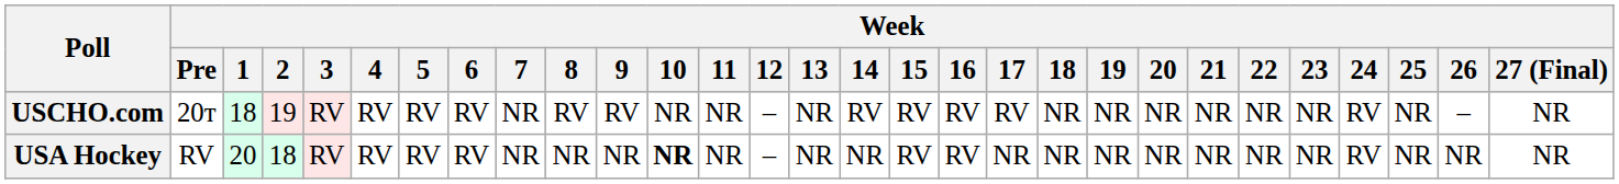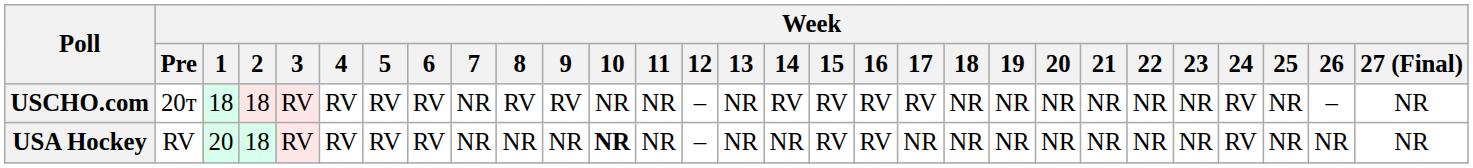USCHO.com | Week / 2: 19 -> 18
